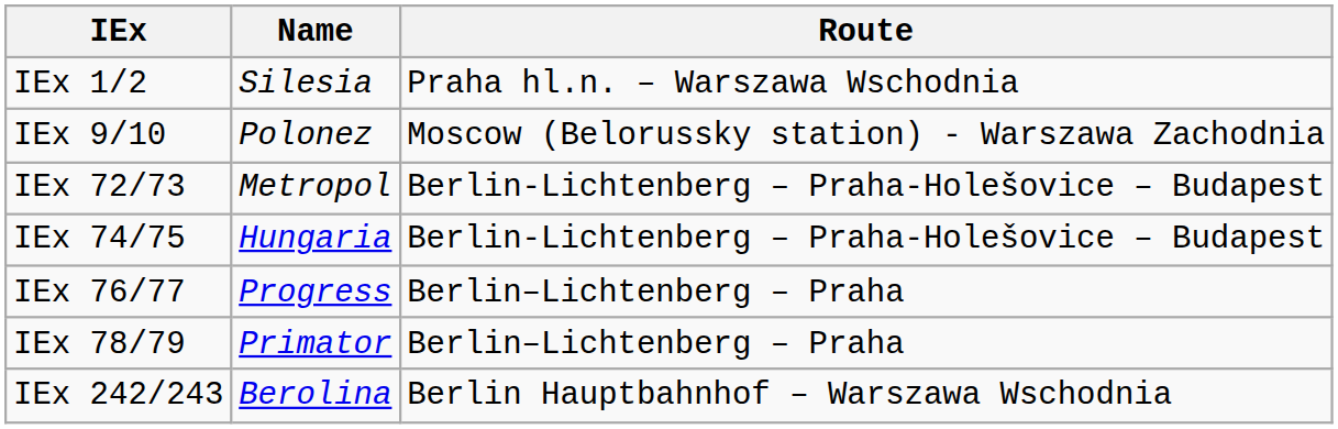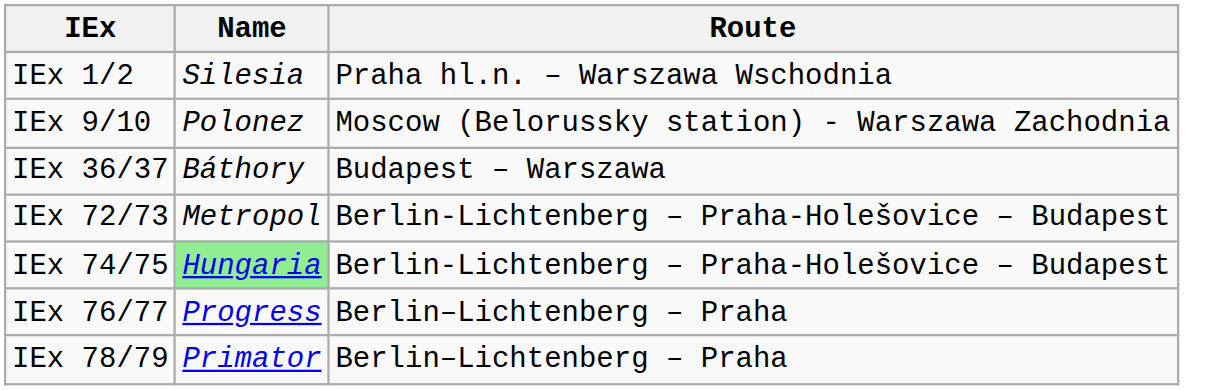+ row: IEx 36/37 | Báthory | Budapest – Warszawa
IEx 74/75 | Name: no background -> lightgreen background
- row: IEx 242/243 | Berolina | Berlin Hauptbahnhof – Warszawa Wschodnia
